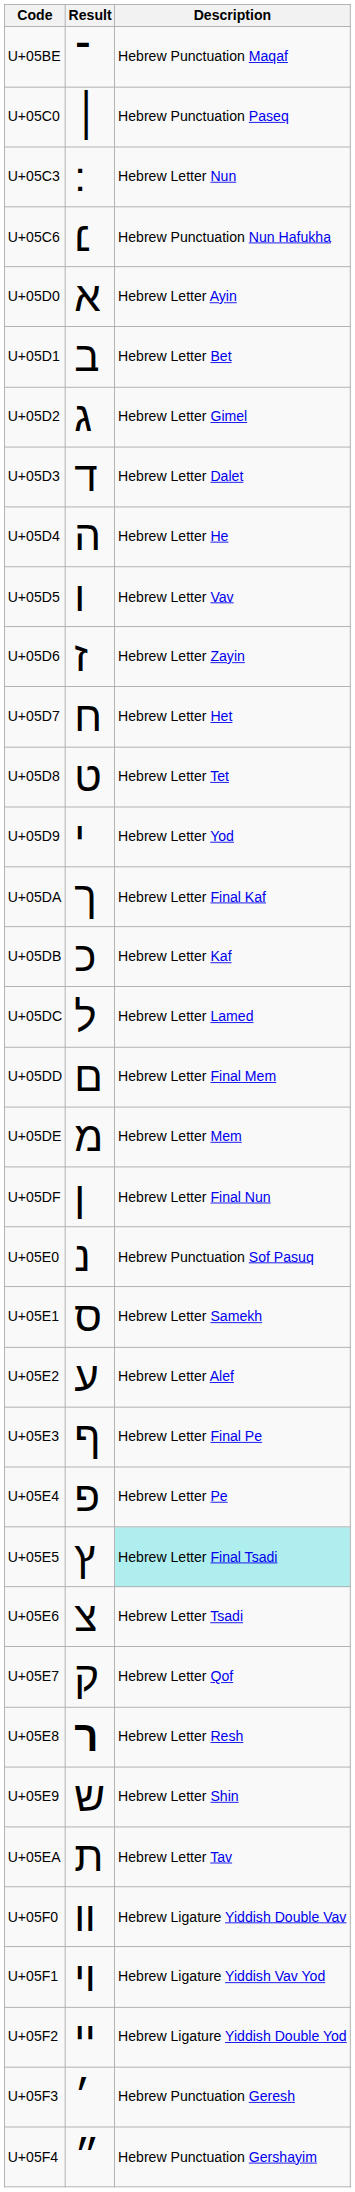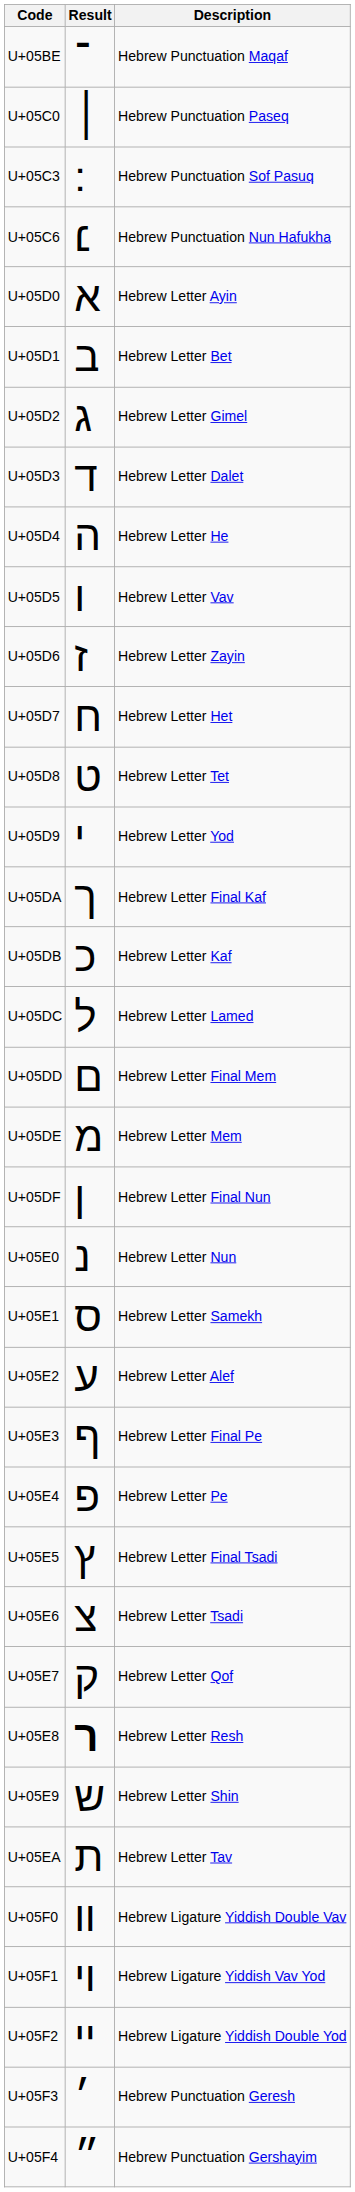U+05C3 | Description: Hebrew Letter Nun -> Hebrew Punctuation Sof Pasuq
U+05E0 | Description: Hebrew Punctuation Sof Pasuq -> Hebrew Letter Nun
U+05E5 | Description: paleturquoise background -> no background
